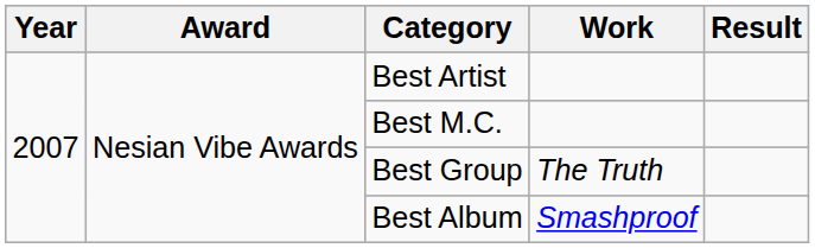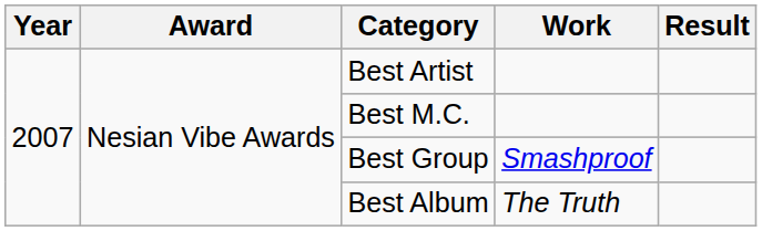Best Group | Work: The Truth -> Smashproof
Best Album | Work: Smashproof -> The Truth
